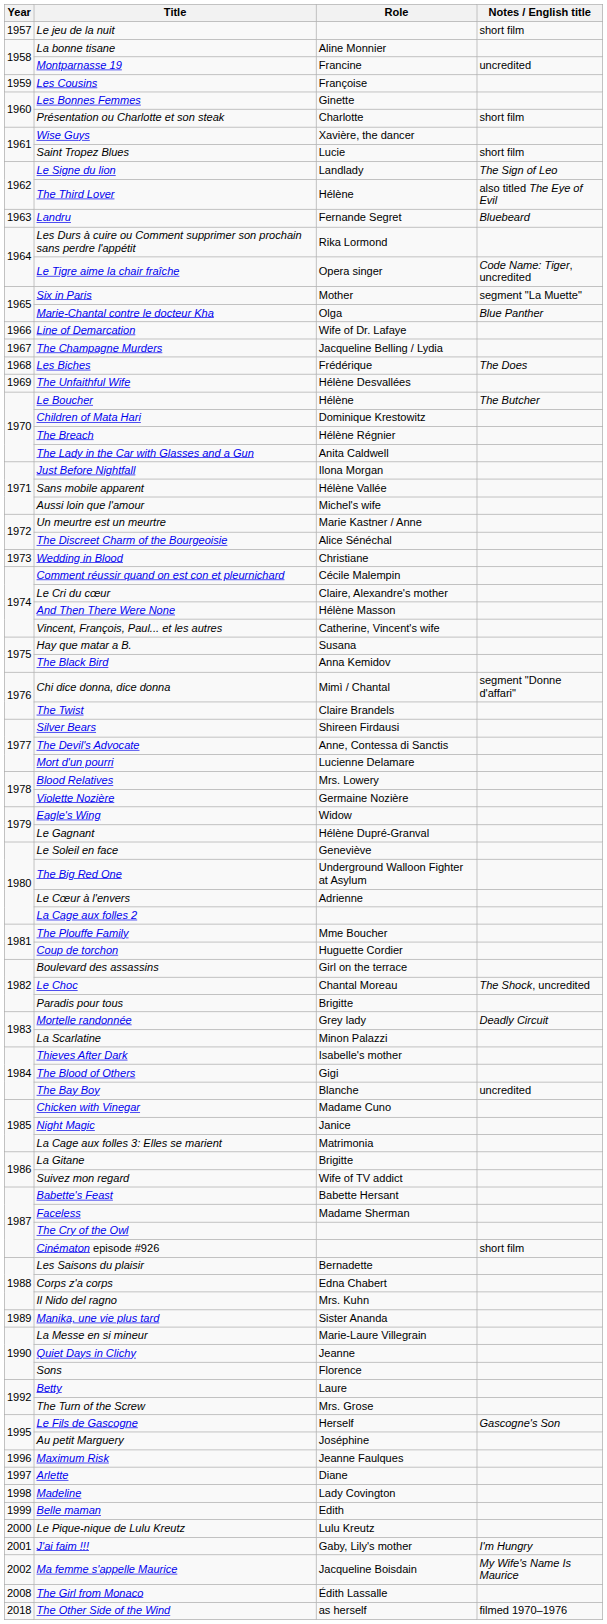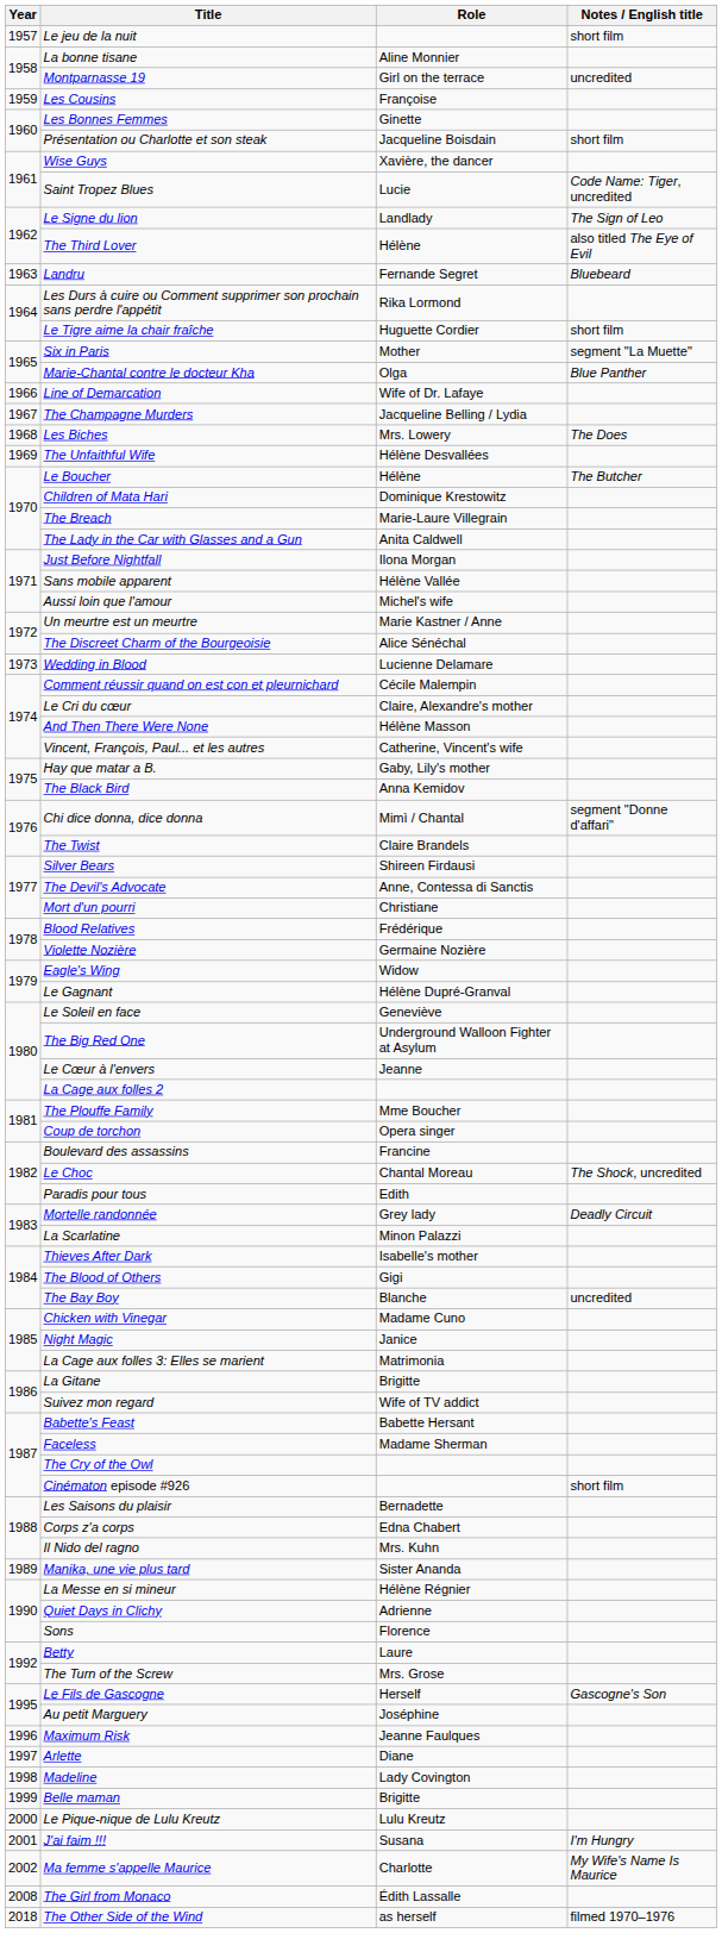Montparnasse 19 | Role: Francine -> Girl on the terrace
Présentation ou Charlotte et son steak | Role: Charlotte -> Jacqueline Boisdain
Saint Tropez Blues | Notes / English title: short film -> Code Name: Tiger, uncredited
Le Tigre aime la chair fraîche | Role: Opera singer -> Huguette Cordier
Le Tigre aime la chair fraîche | Notes / English title: Code Name: Tiger, uncredited -> short film
Les Biches | Role: Frédérique -> Mrs. Lowery
The Breach | Role: Hélène Régnier -> Marie-Laure Villegrain
Wedding in Blood | Role: Christiane -> Lucienne Delamare
Hay que matar a B. | Role: Susana -> Gaby, Lily's mother
Mort d'un pourri | Role: Lucienne Delamare -> Christiane
Blood Relatives | Role: Mrs. Lowery -> Frédérique
Le Cœur à l'envers | Role: Adrienne -> Jeanne
Coup de torchon | Role: Huguette Cordier -> Opera singer
Boulevard des assassins | Role: Girl on the terrace -> Francine
Paradis pour tous | Role: Brigitte -> Edith
La Messe en si mineur | Role: Marie-Laure Villegrain -> Hélène Régnier
Quiet Days in Clichy | Role: Jeanne -> Adrienne
Belle maman | Role: Edith -> Brigitte
J'ai faim !!! | Role: Gaby, Lily's mother -> Susana
Ma femme s'appelle Maurice | Role: Jacqueline Boisdain -> Charlotte
